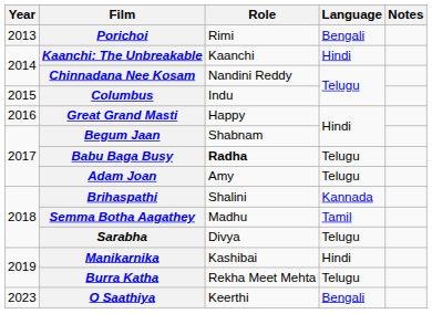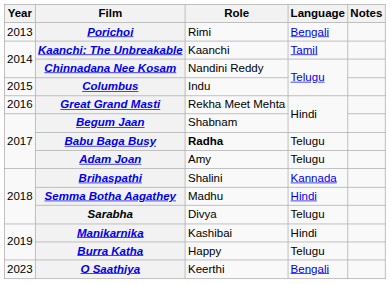Kaanchi: The Unbreakable | Language: Hindi -> Tamil
Great Grand Masti | Role: Happy -> Rekha Meet Mehta
Semma Botha Aagathey | Language: Tamil -> Hindi
Burra Katha | Role: Rekha Meet Mehta -> Happy
